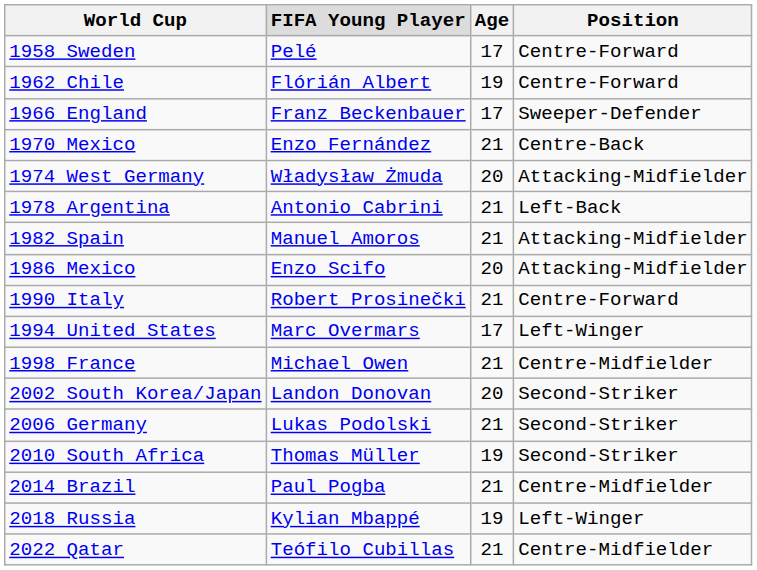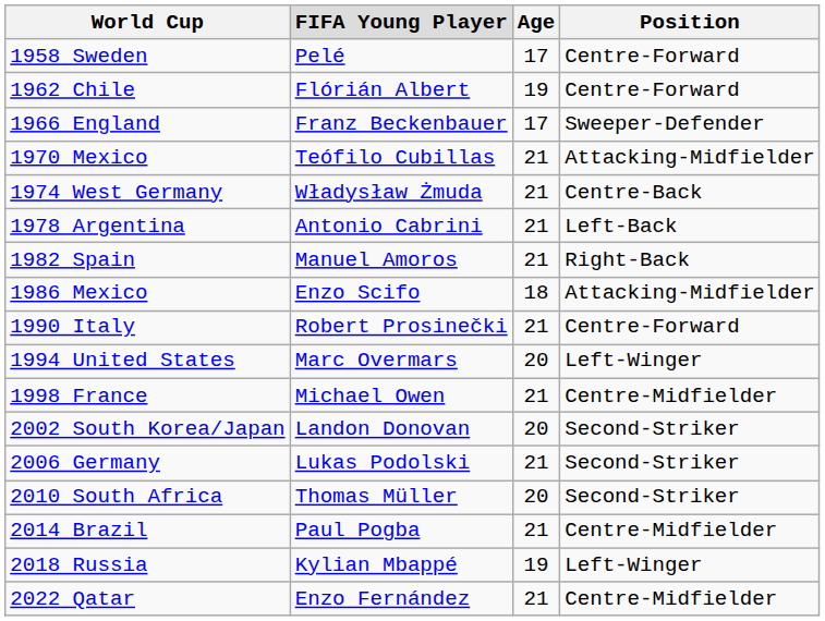1970 Mexico | FIFA Young Player: Enzo Fernández -> Teófilo Cubillas
1970 Mexico | Position: Centre-Back -> Attacking-Midfielder
1974 West Germany | Age: 20 -> 21
1974 West Germany | Position: Attacking-Midfielder -> Centre-Back
1982 Spain | Position: Attacking-Midfielder -> Right-Back
1986 Mexico | Age: 20 -> 18
1994 United States | Age: 17 -> 20
2010 South Africa | Age: 19 -> 20
2022 Qatar | FIFA Young Player: Teófilo Cubillas -> Enzo Fernández
